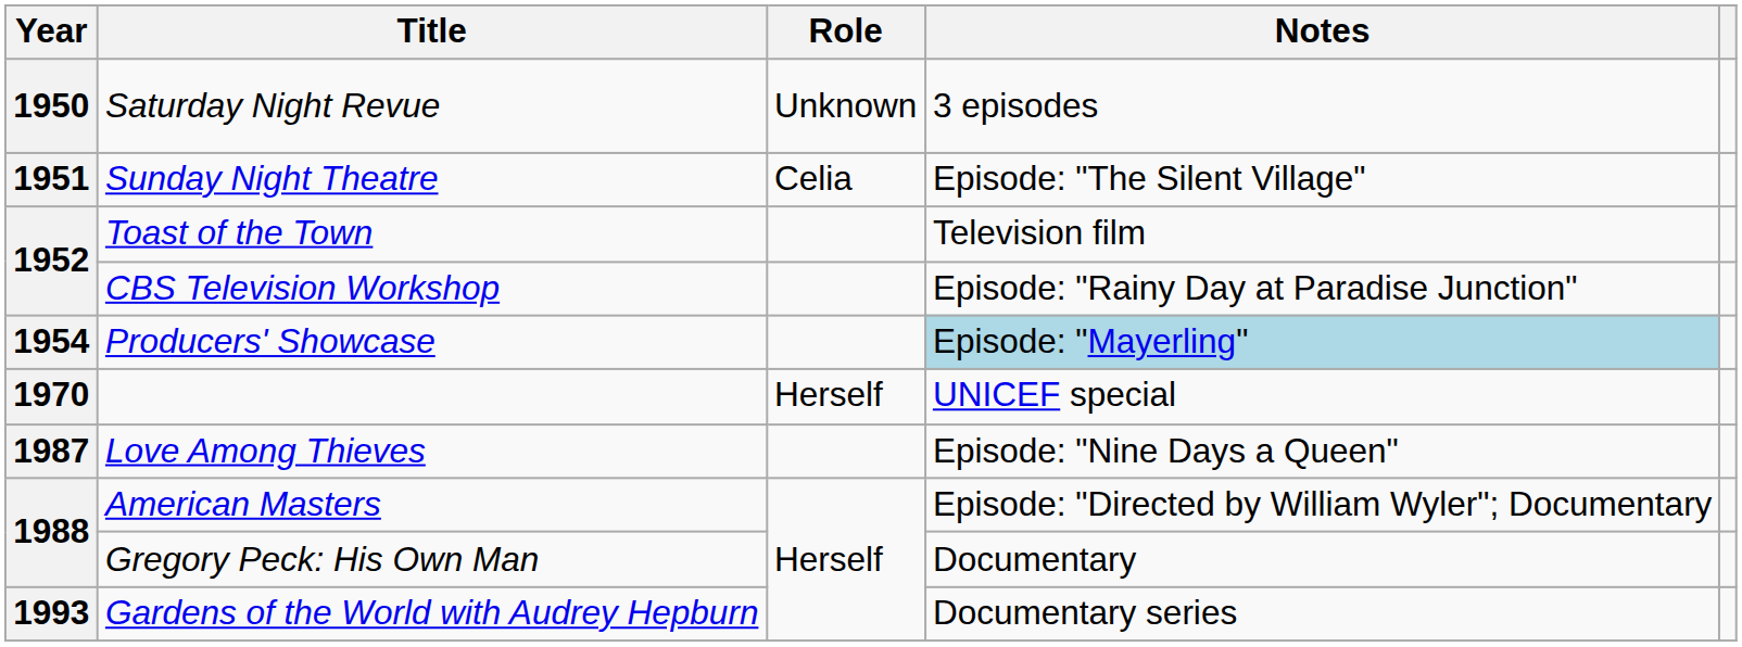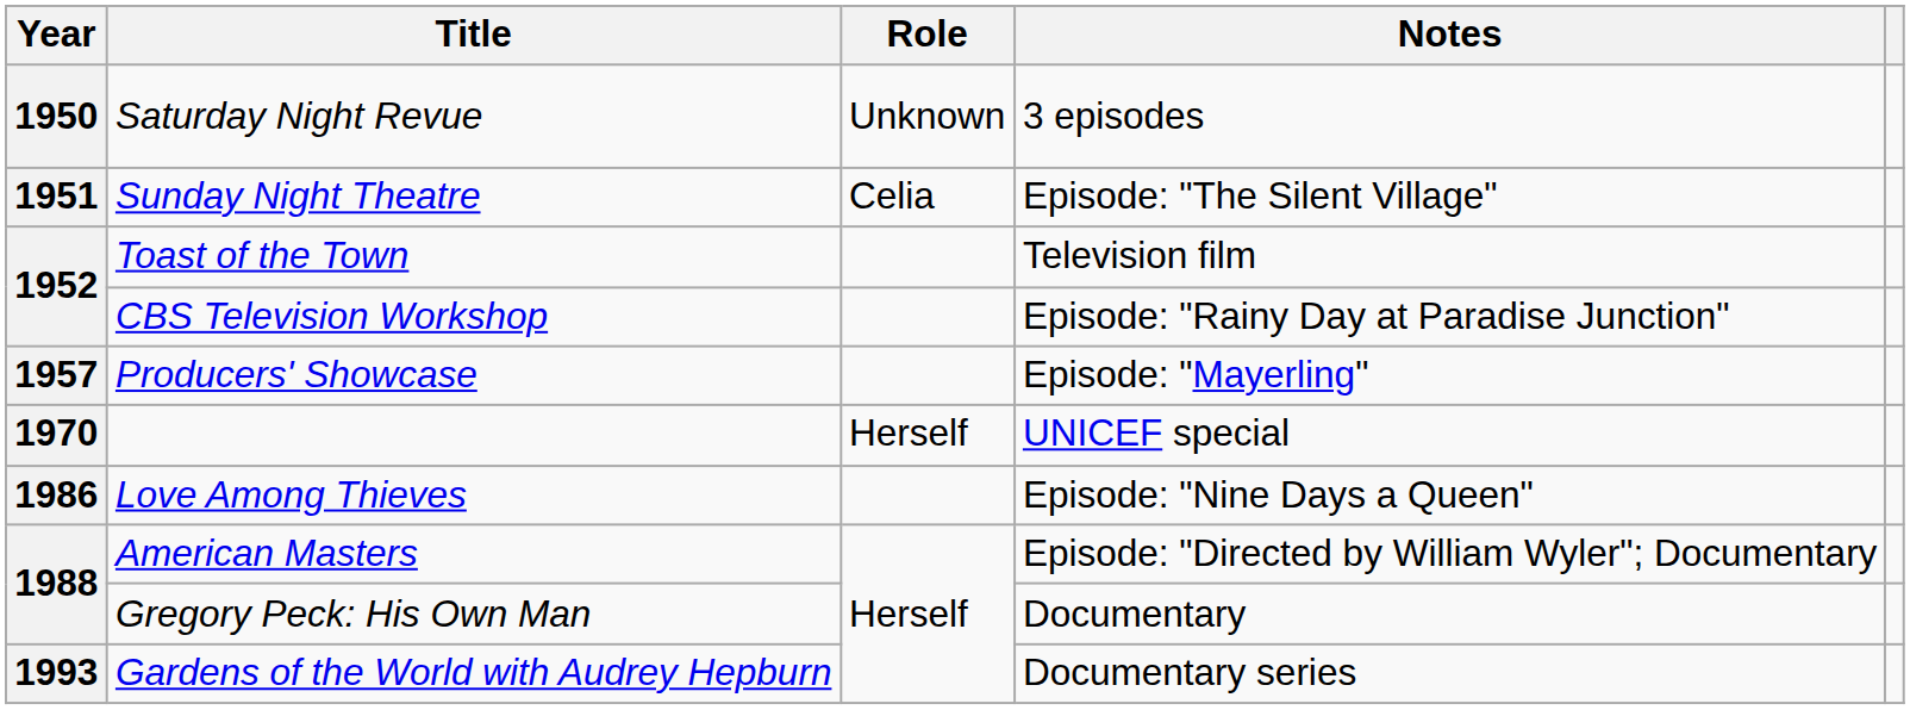Producers' Showcase | Year: 1954 -> 1957
Producers' Showcase | Notes: lightblue background -> no background
Love Among Thieves | Year: 1987 -> 1986
